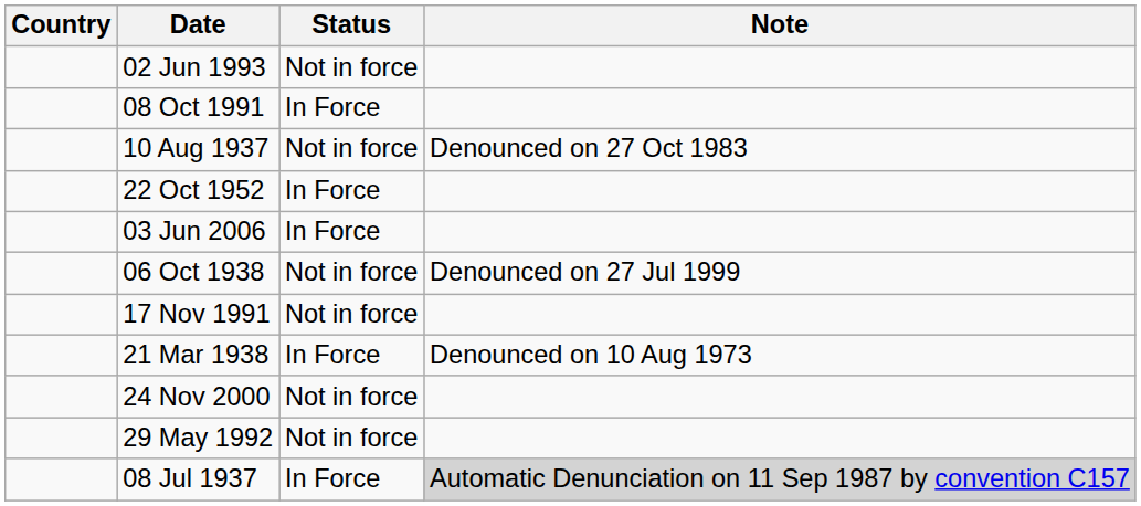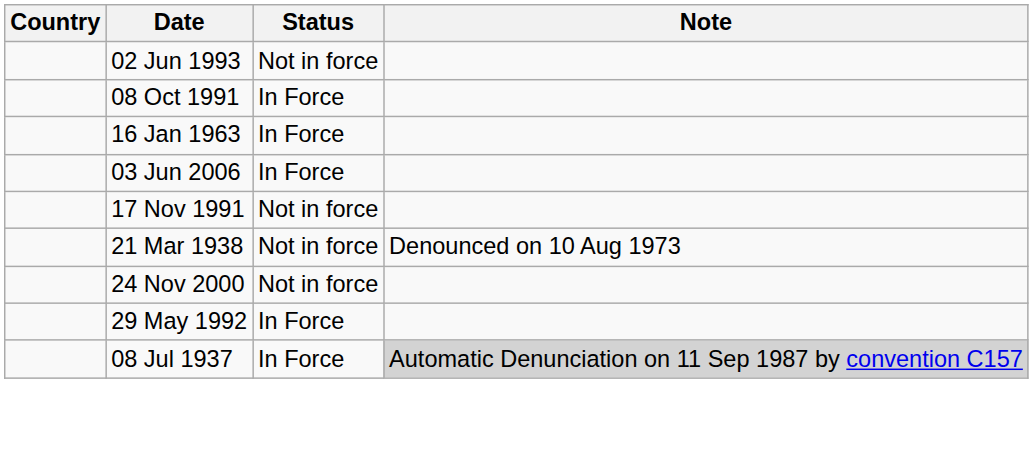- row: 10 Aug 1937 | Not in force | Denounced on 27 Oct 1983
+ row: 16 Jan 1963 | In Force
- row: 22 Oct 1952 | In Force
- row: 06 Oct 1938 | Not in force | Denounced on 27 Jul 1999
21 Mar 1938 | Status: In Force -> Not in force
29 May 1992 | Status: Not in force -> In Force
